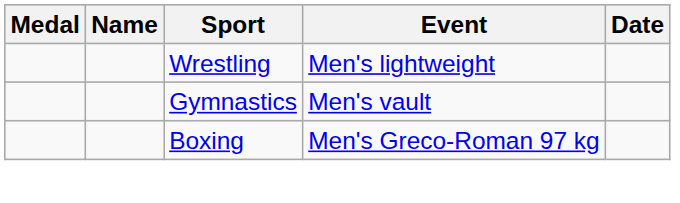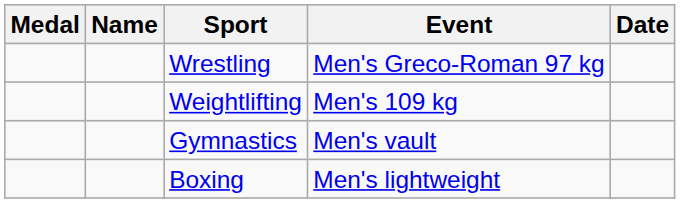Wrestling | Event: Men's lightweight -> Men's Greco-Roman 97 kg
+ row: Weightlifting | Men's 109 kg
Boxing | Event: Men's Greco-Roman 97 kg -> Men's lightweight
